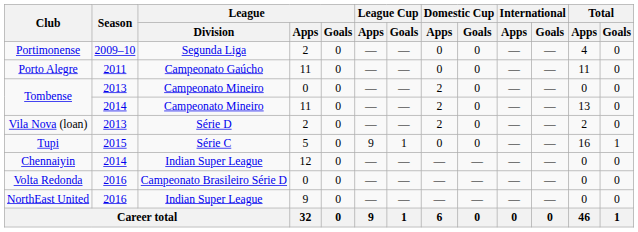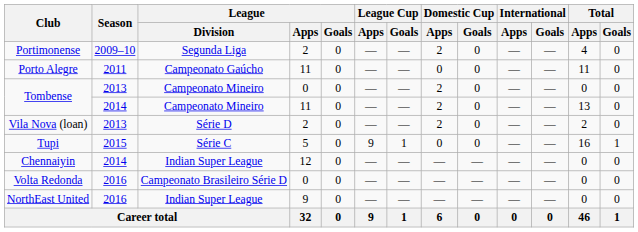Portimonense | Domestic Cup / Apps: 0 -> 2
